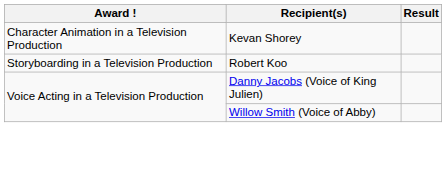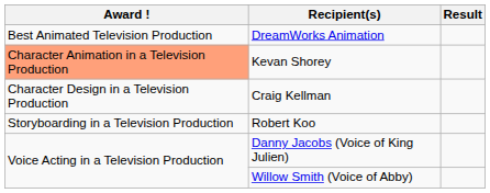+ row: Best Animated Television Production | DreamWorks Animation
Kevan Shorey | Award !: no background -> lightsalmon background
+ row: Character Design in a Television Production | Craig Kellman
